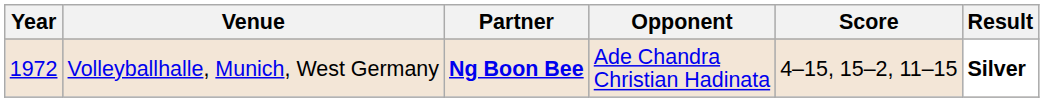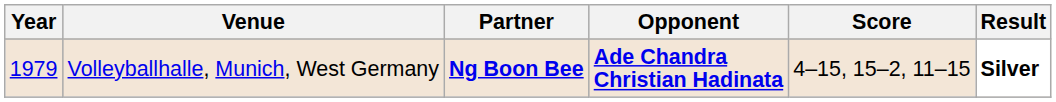Volleyballhalle, Munich, West Germany | Year: 1972 -> 1979
Volleyballhalle, Munich, West Germany | Opponent: normal -> bold
